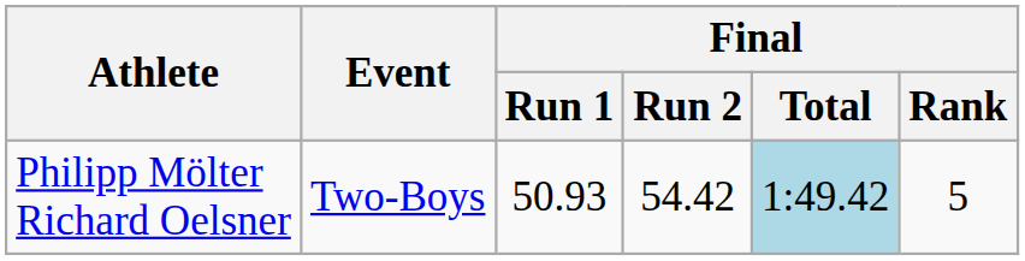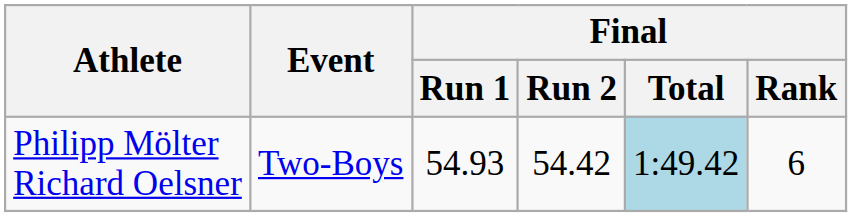Philipp Mölter Richard Oelsner | Final / Run 1: 50.93 -> 54.93
Philipp Mölter Richard Oelsner | Final / Rank: 5 -> 6
